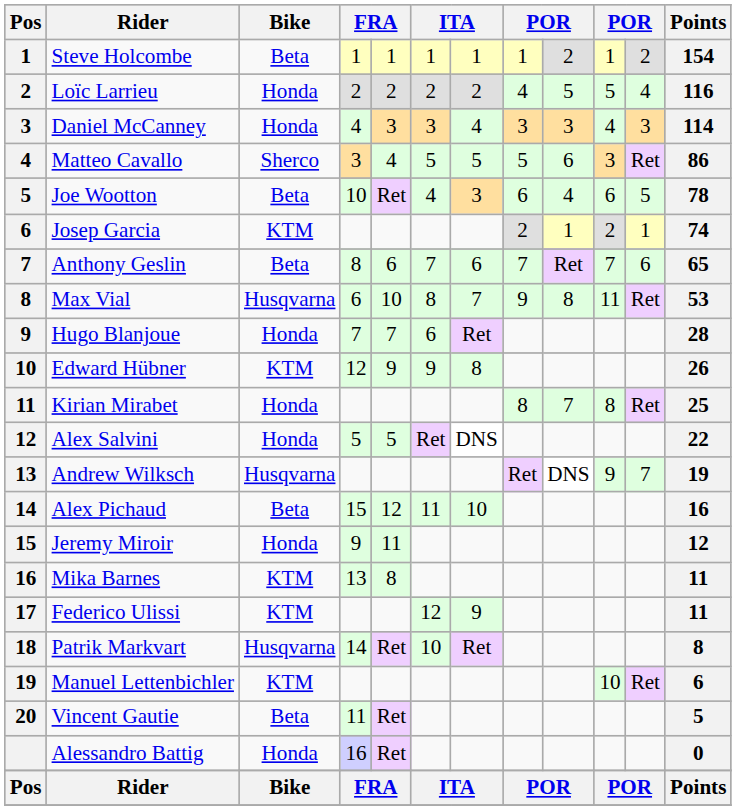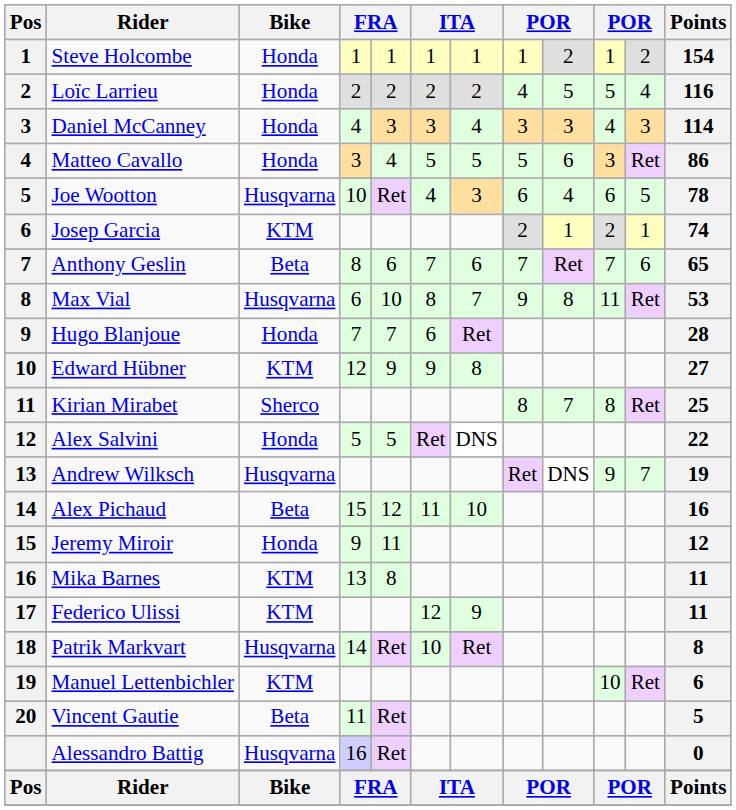Steve Holcombe | Bike: Beta -> Honda
Matteo Cavallo | Bike: Sherco -> Honda
Joe Wootton | Bike: Beta -> Husqvarna
Edward Hübner | Points: 26 -> 27
Kirian Mirabet | Bike: Honda -> Sherco
Alessandro Battig | Bike: Honda -> Husqvarna
